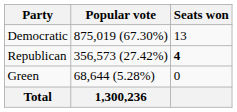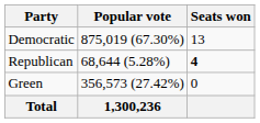Republican | Popular vote: 356,573 (27.42%) -> 68,644 (5.28%)
Green | Popular vote: 68,644 (5.28%) -> 356,573 (27.42%)
